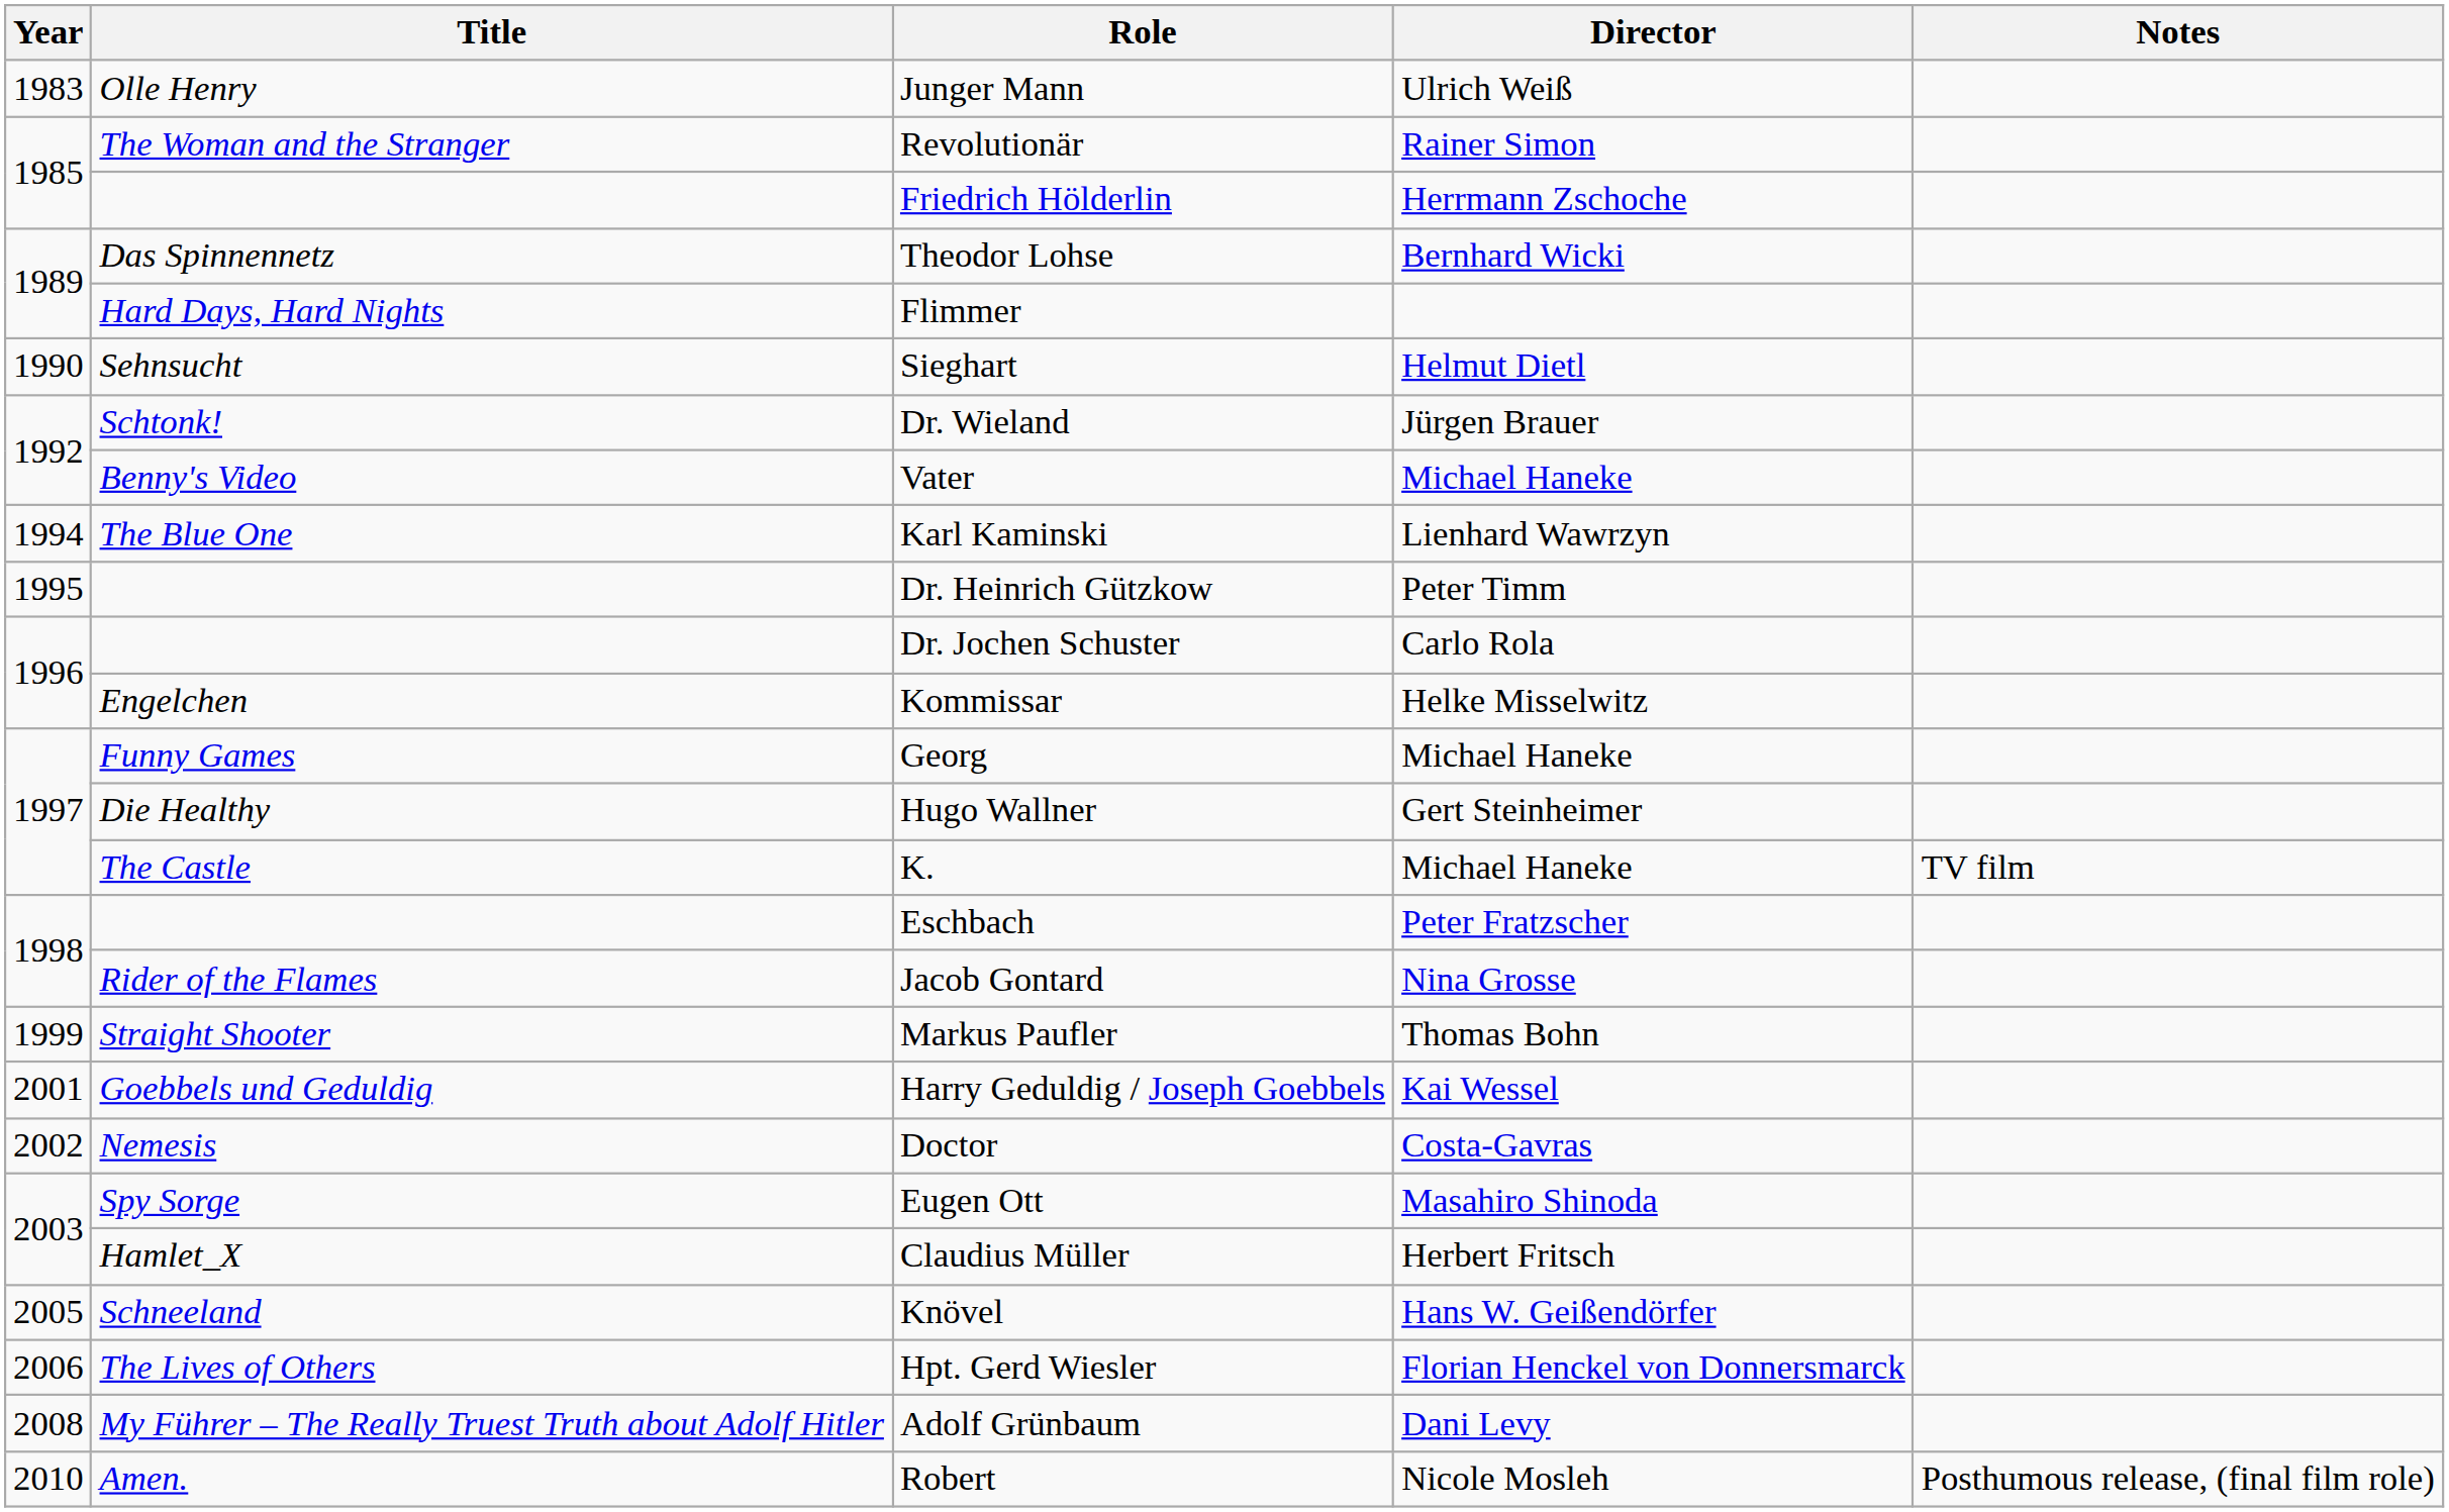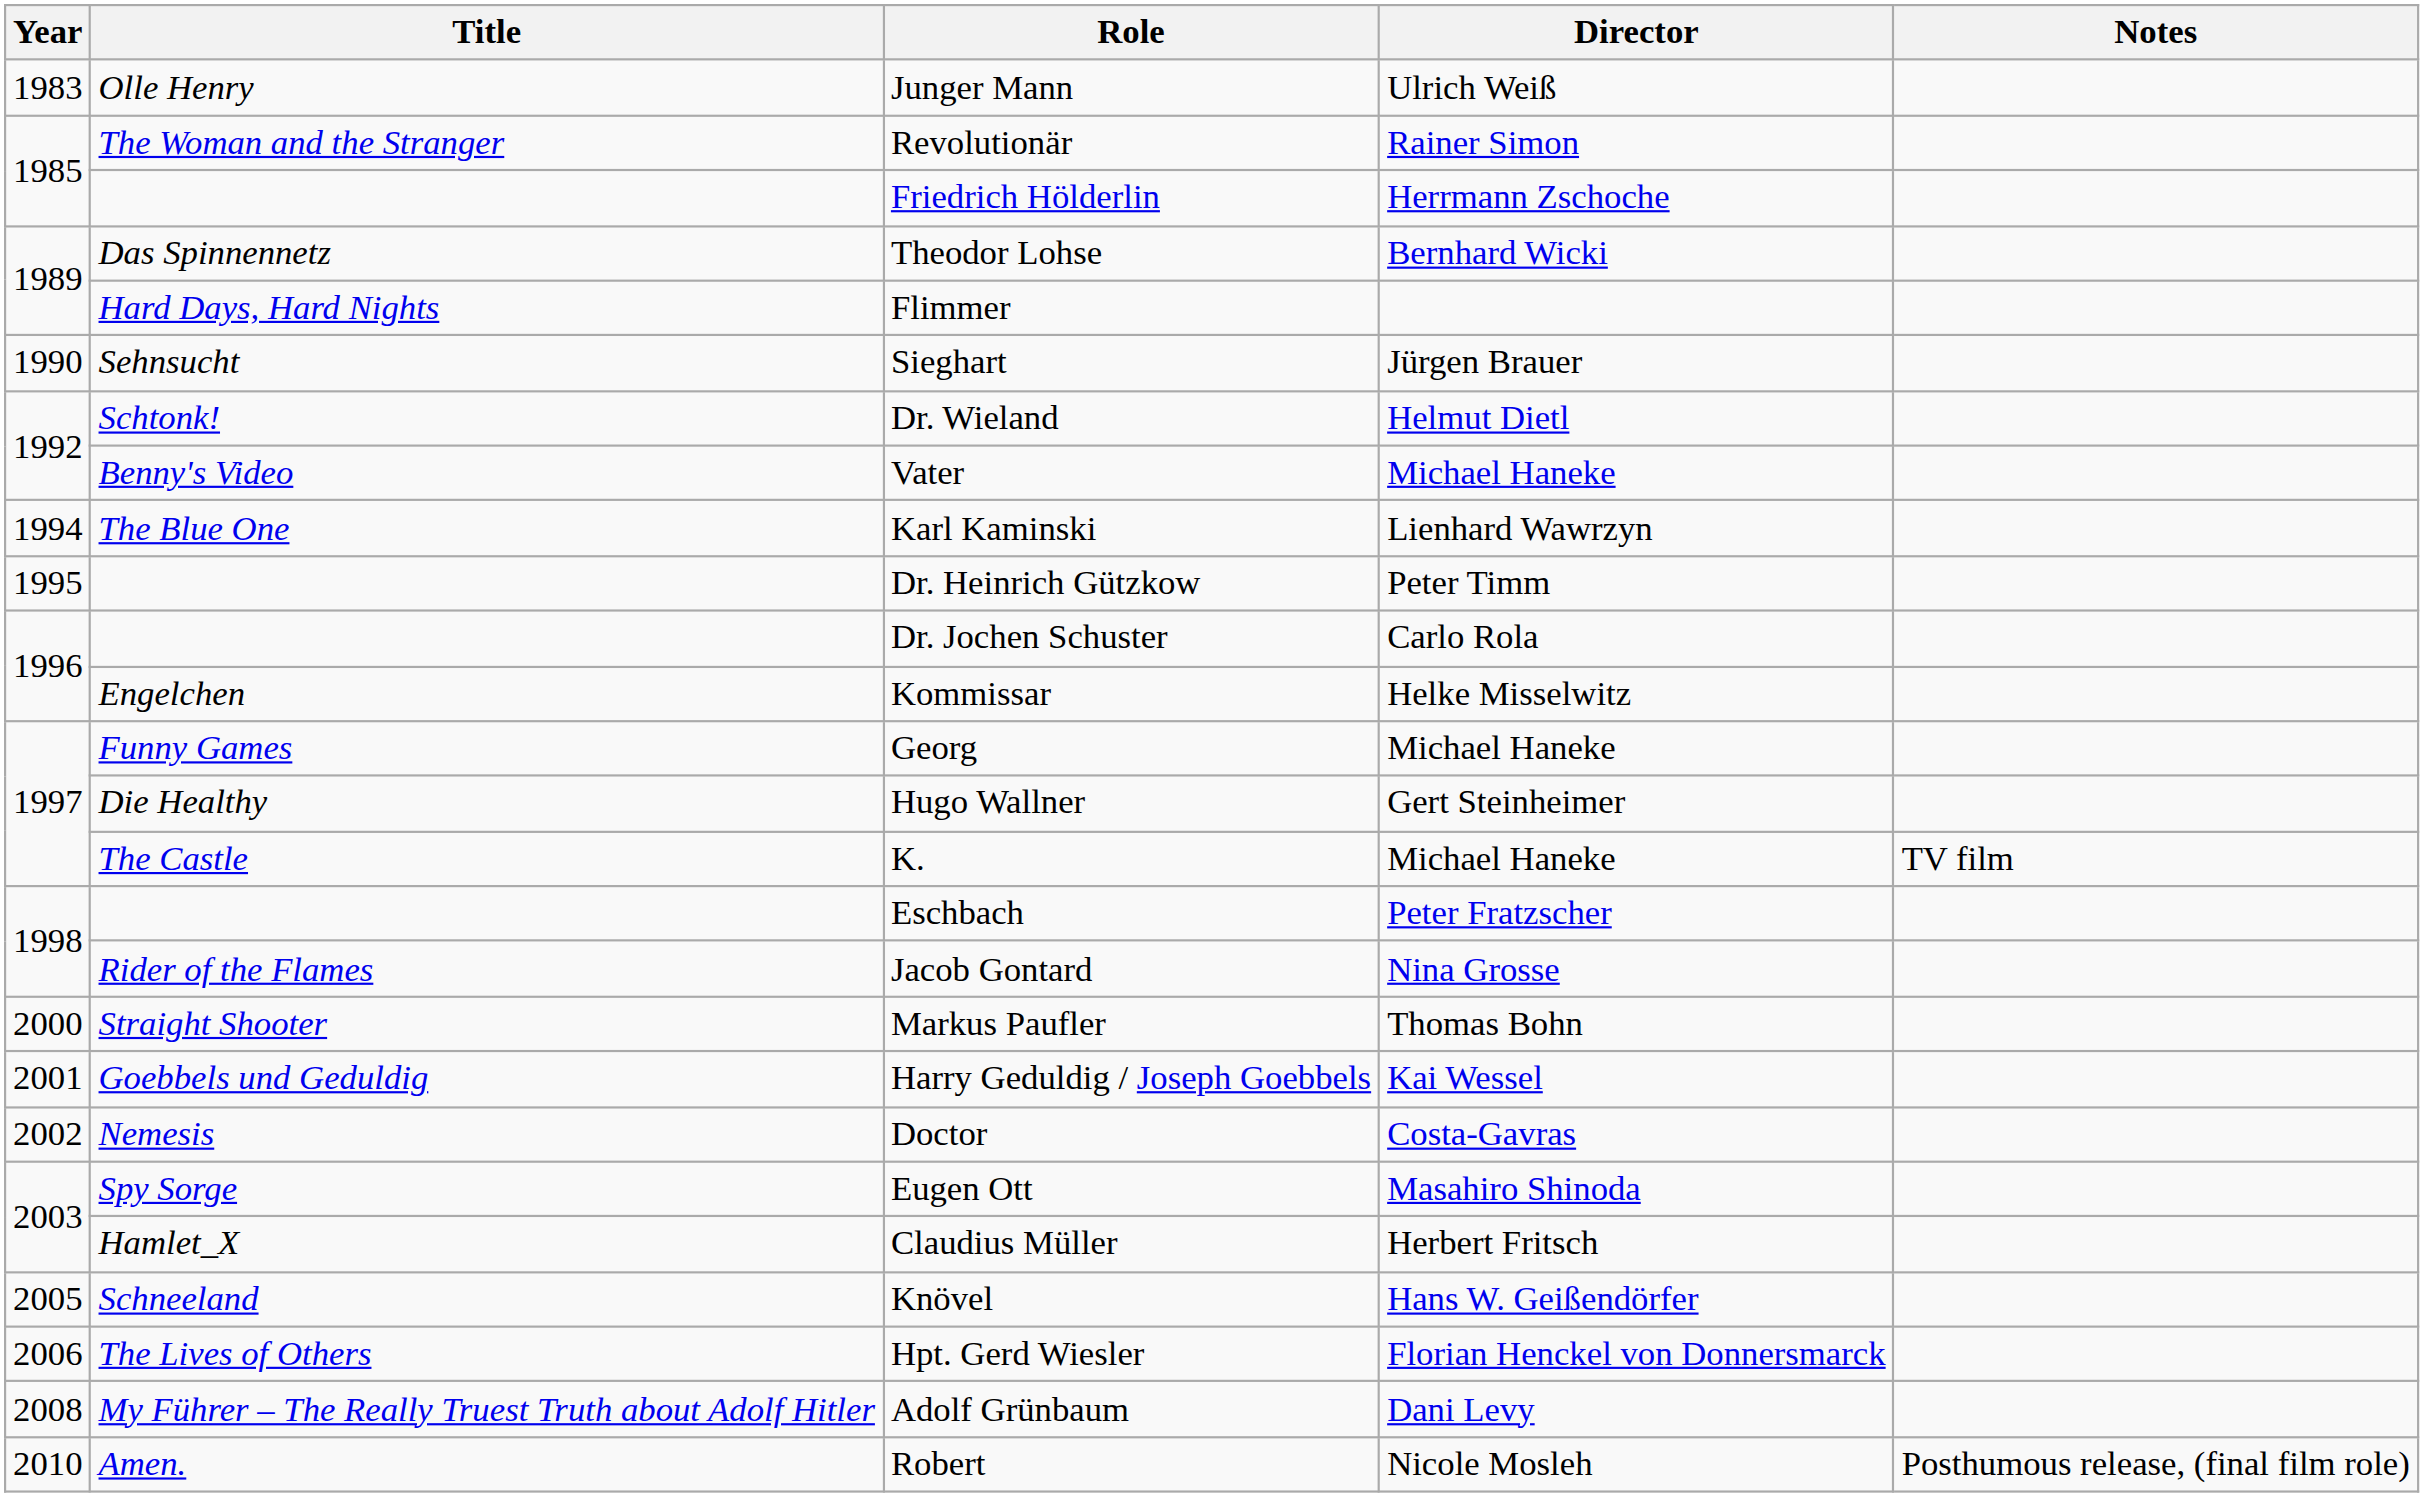Sieghart | Director: Helmut Dietl -> Jürgen Brauer
Dr. Wieland | Director: Jürgen Brauer -> Helmut Dietl
Markus Paufler | Year: 1999 -> 2000
